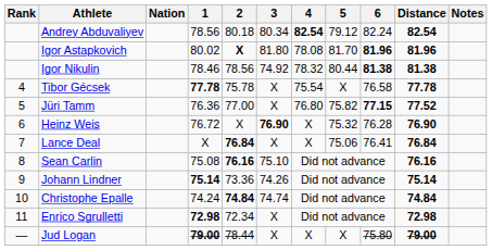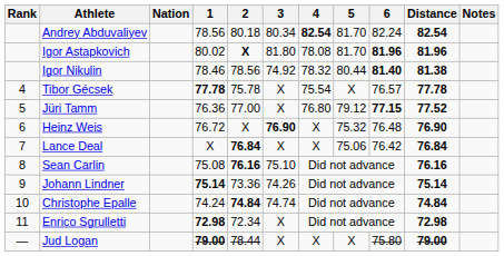Andrey Abduvaliyev | 5: 79.12 -> 81.70
Igor Nikulin | 6: 81.38 -> 81.40
Tibor Gécsek | 6: 76.58 -> 76.57
Jüri Tamm | 5: 75.82 -> 79.12
Heinz Weis | 6: 76.28 -> 76.48
Lance Deal | 6: 76.41 -> 76.42
